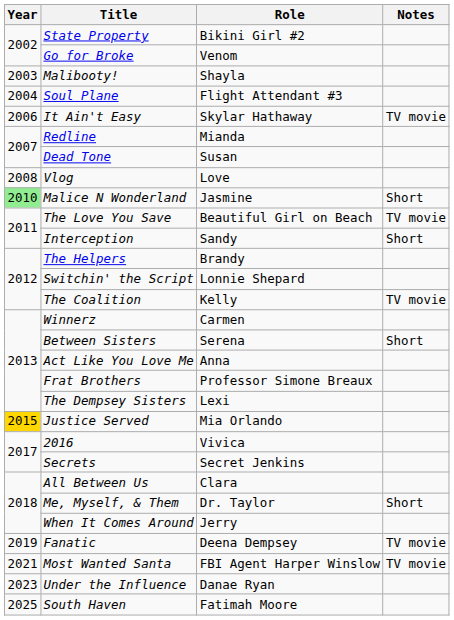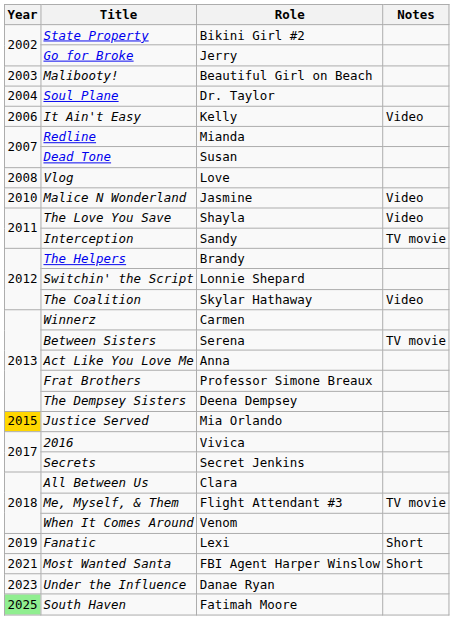Go for Broke | Role: Venom -> Jerry
Malibooty! | Role: Shayla -> Beautiful Girl on Beach
Soul Plane | Role: Flight Attendant #3 -> Dr. Taylor
It Ain't Easy | Role: Skylar Hathaway -> Kelly
It Ain't Easy | Notes: TV movie -> Video
Malice N Wonderland | Year: lightgreen background -> no background
Malice N Wonderland | Notes: Short -> Video
The Love You Save | Role: Beautiful Girl on Beach -> Shayla
The Love You Save | Notes: TV movie -> Video
Interception | Notes: Short -> TV movie
The Coalition | Role: Kelly -> Skylar Hathaway
The Coalition | Notes: TV movie -> Video
Between Sisters | Notes: Short -> TV movie
The Dempsey Sisters | Role: Lexi -> Deena Dempsey
Me, Myself, & Them | Role: Dr. Taylor -> Flight Attendant #3
Me, Myself, & Them | Notes: Short -> TV movie
When It Comes Around | Role: Jerry -> Venom
Fanatic | Role: Deena Dempsey -> Lexi
Fanatic | Notes: TV movie -> Short
Most Wanted Santa | Notes: TV movie -> Short
South Haven | Year: no background -> lightgreen background
